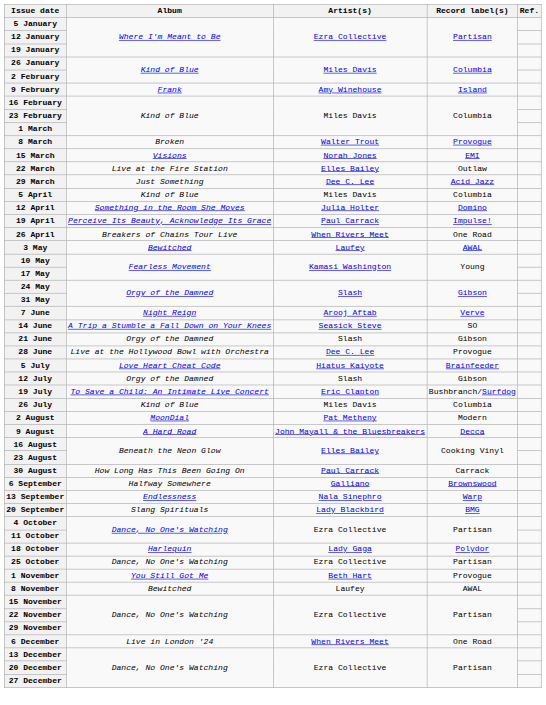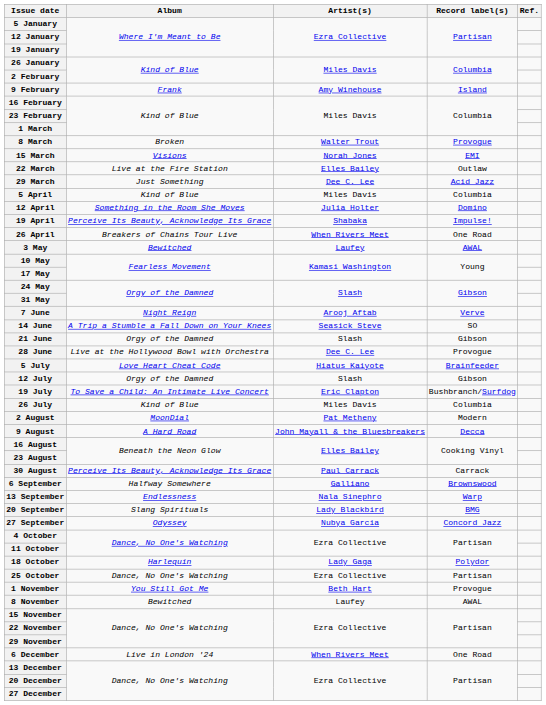19 April | Artist(s): Paul Carrack -> Shabaka
30 August | Album: How Long Has This Been Going On -> Perceive Its Beauty, Acknowledge Its Grace
+ row: 27 September | Odyssey | Nubya Garcia | Concord Jazz
